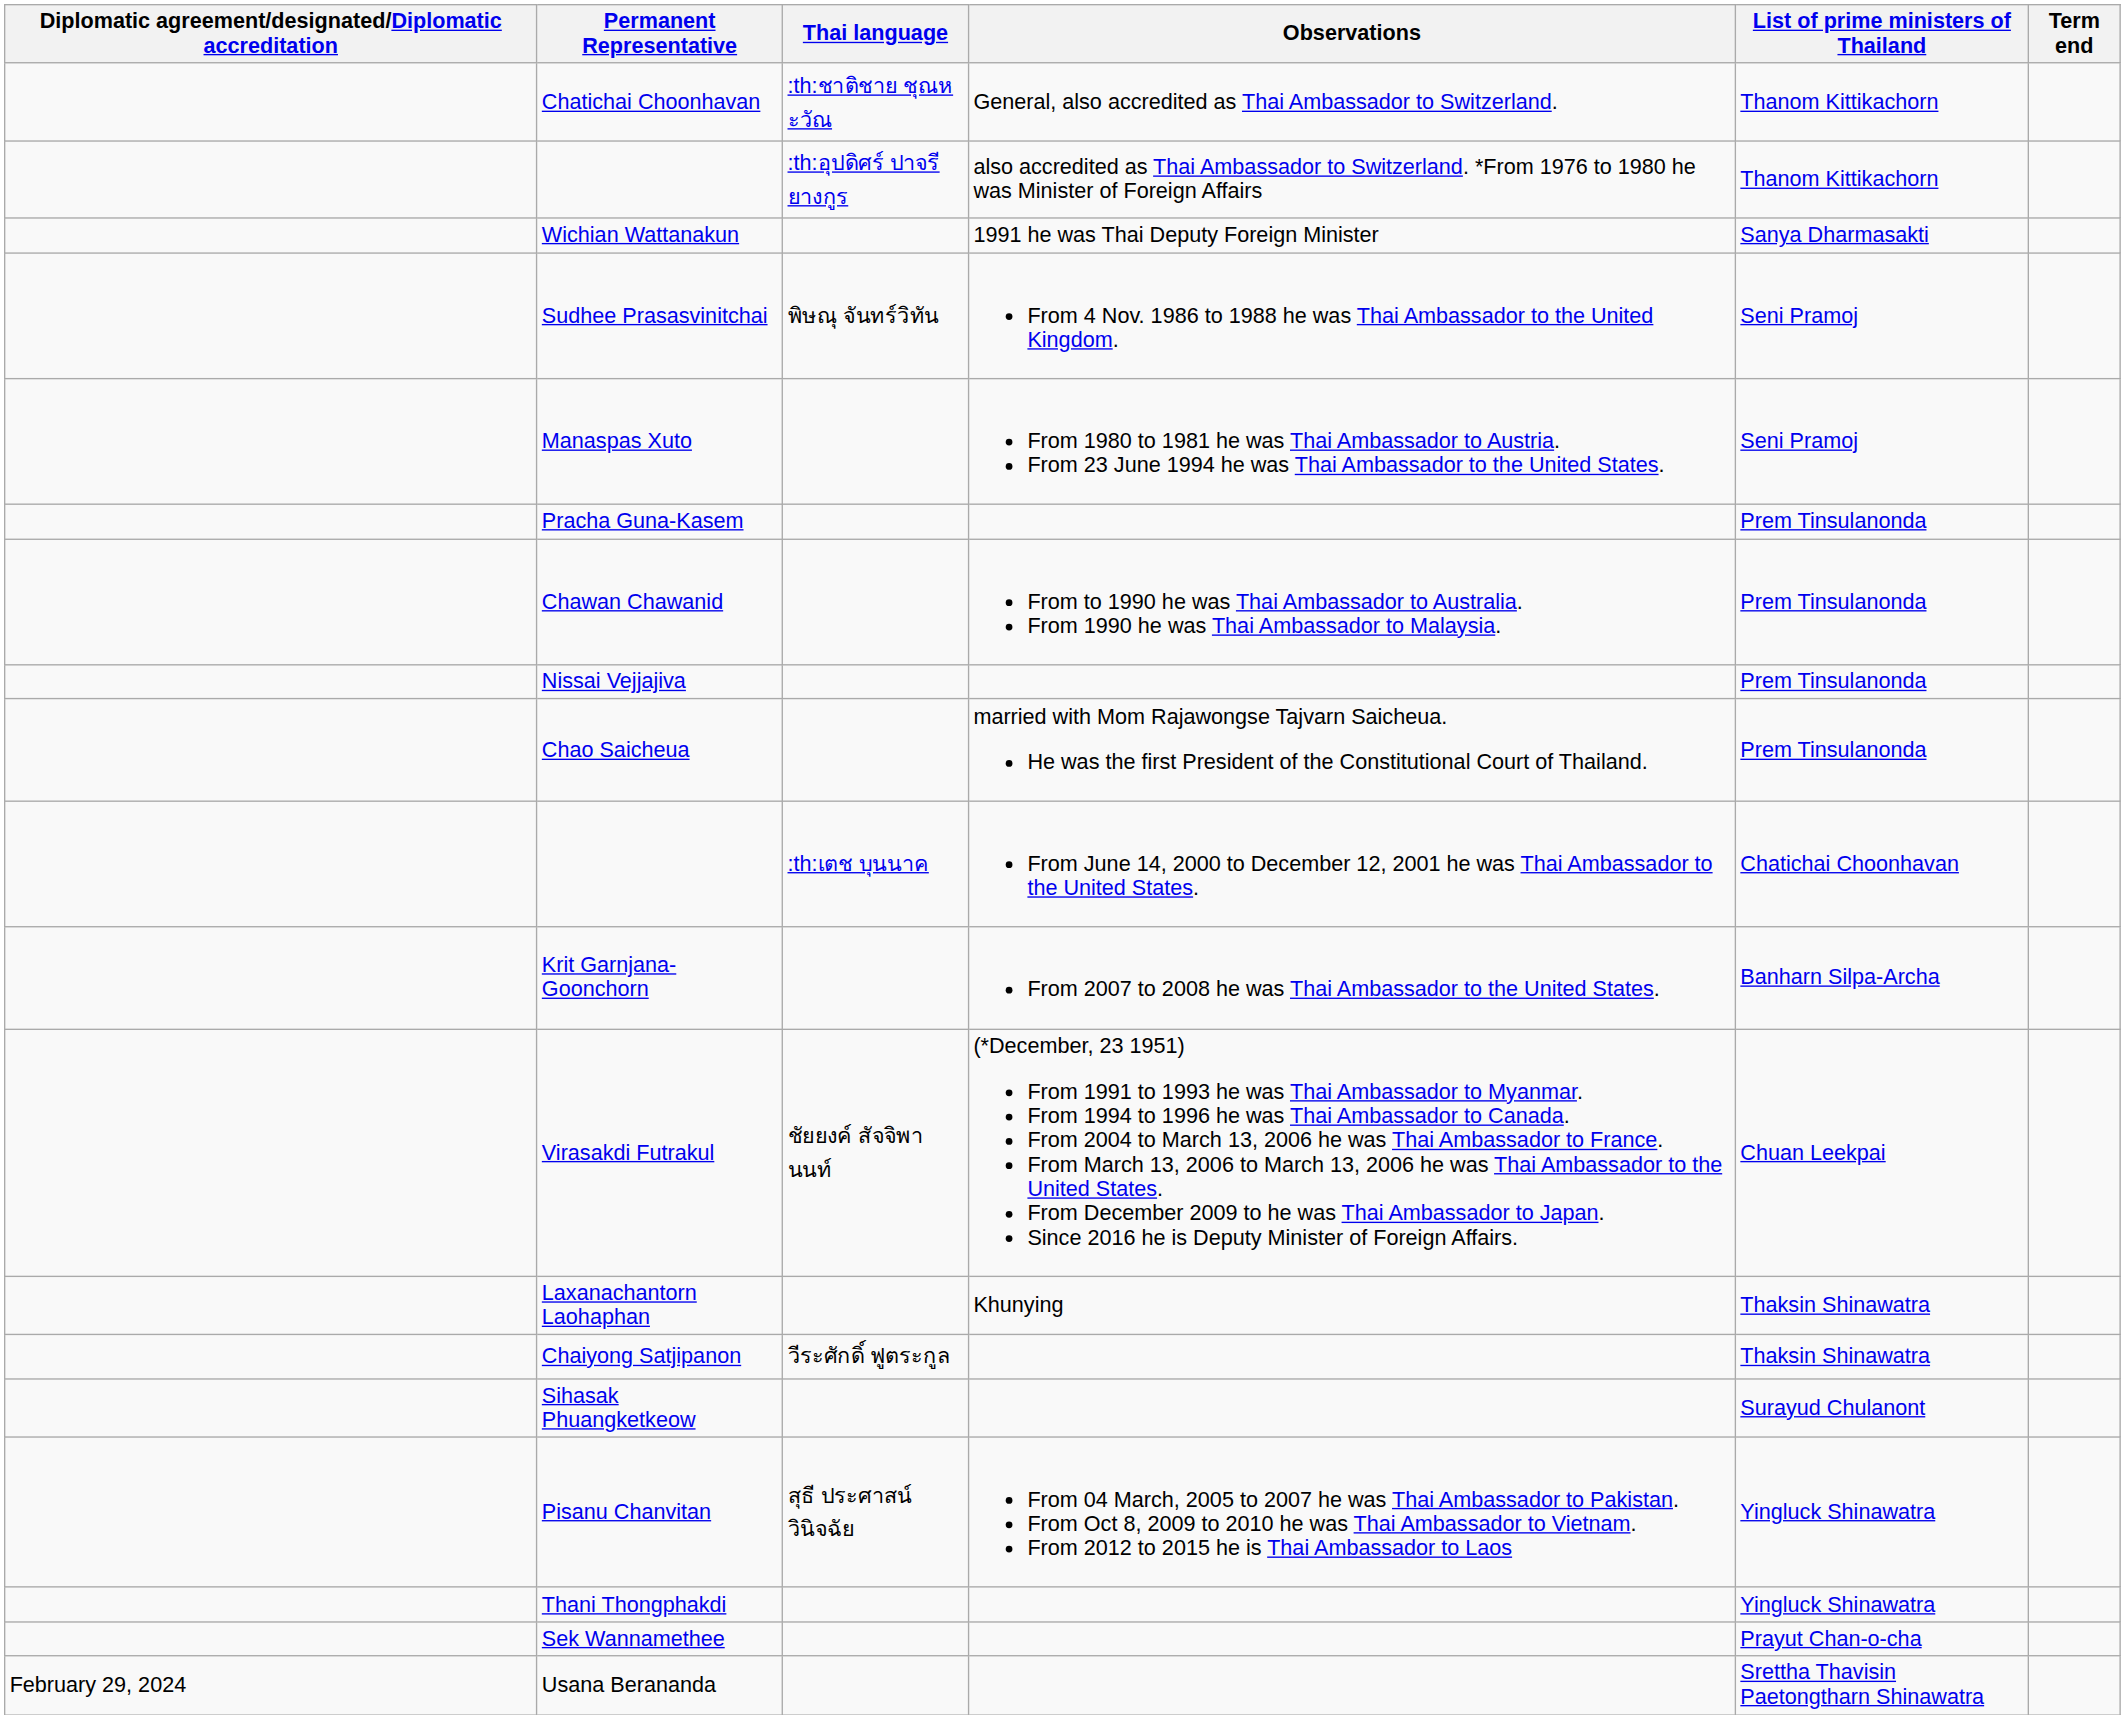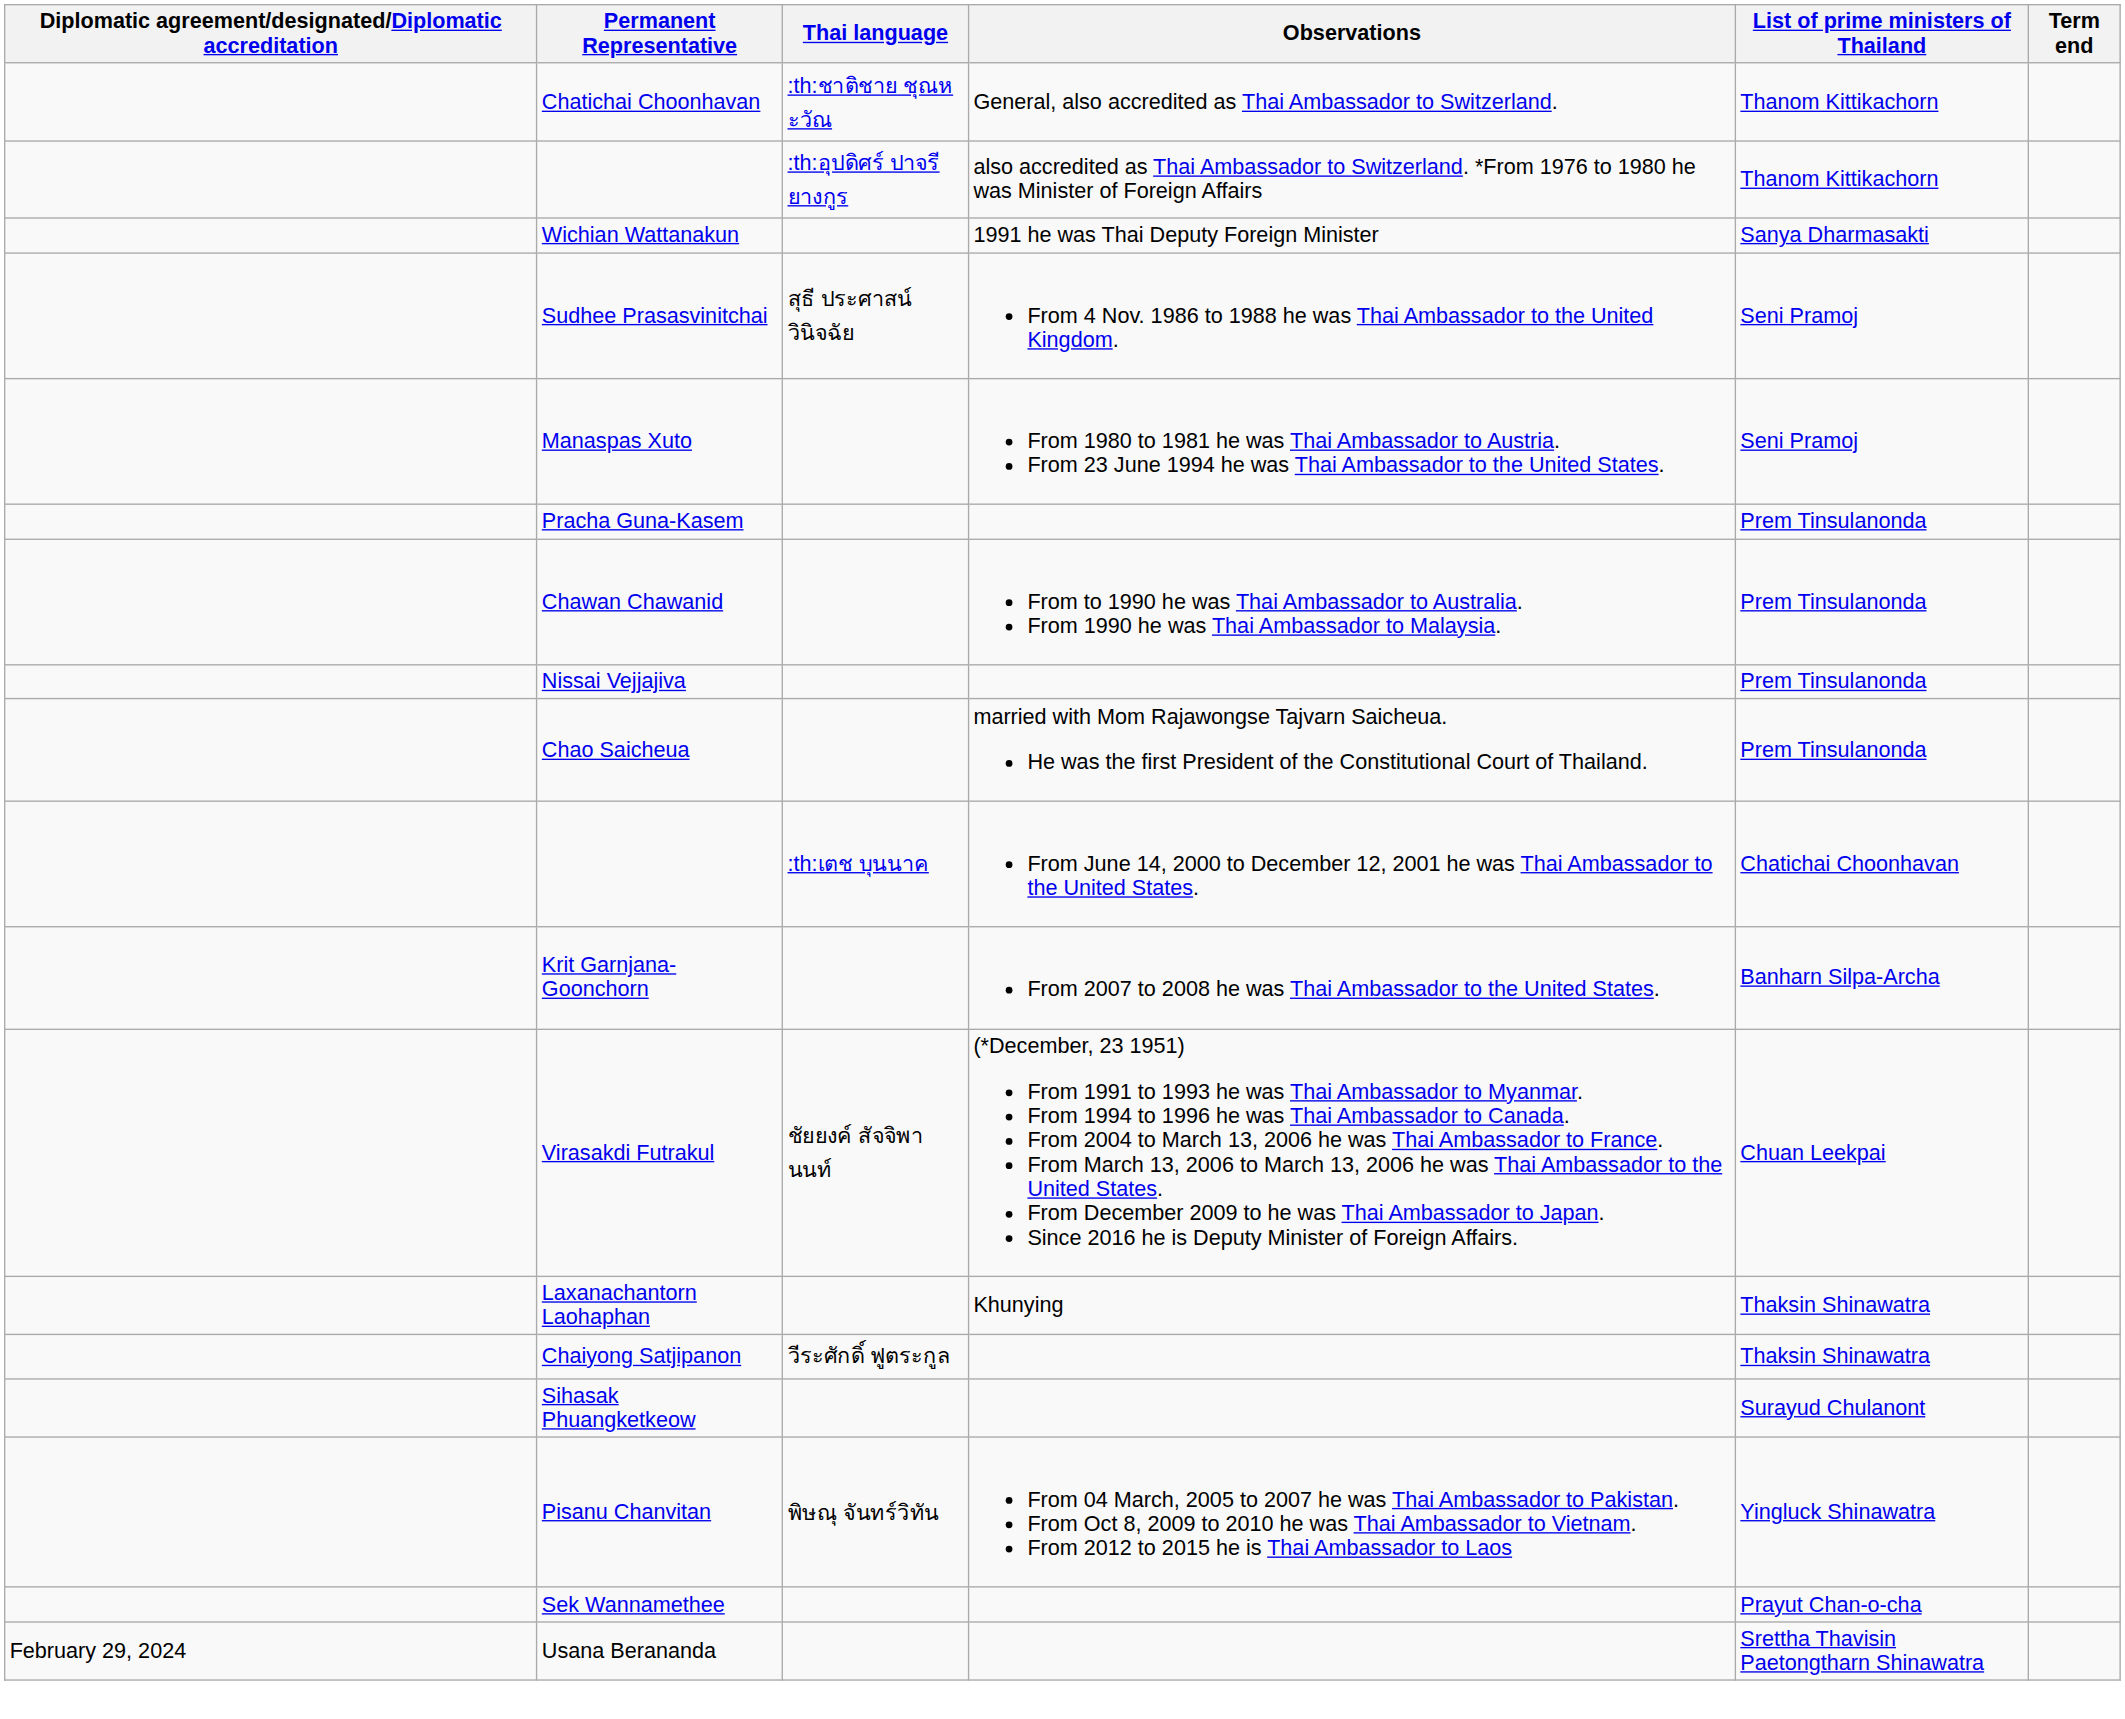Sudhee Prasasvinitchai | Thai language: พิษณุ จันทร์วิทัน -> สุธี ประศาสน์วินิจฉัย
Pisanu Chanvitan | Thai language: สุธี ประศาสน์วินิจฉัย -> พิษณุ จันทร์วิทัน
- row: Thani Thongphakdi | Yingluck Shinawatra
